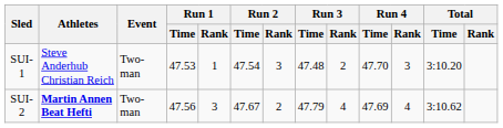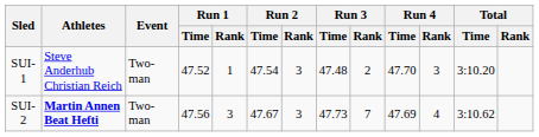SUI-1 | Run 1 / Time: 47.53 -> 47.52
SUI-2 | Run 2 / Rank: 2 -> 3
SUI-2 | Run 3 / Time: 47.79 -> 47.73
SUI-2 | Run 3 / Rank: 4 -> 7
